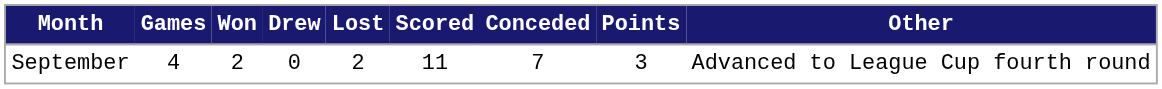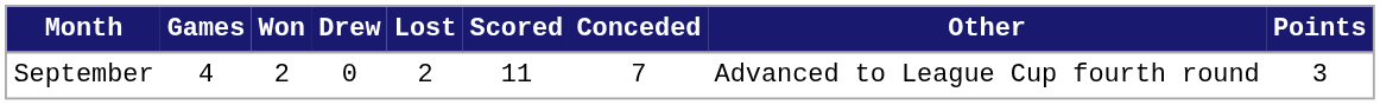columns swapped: Points <-> Other
